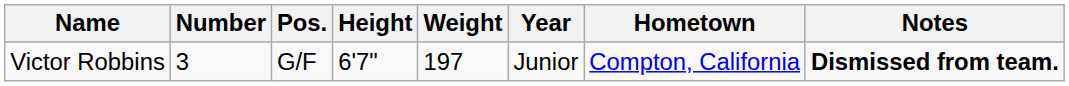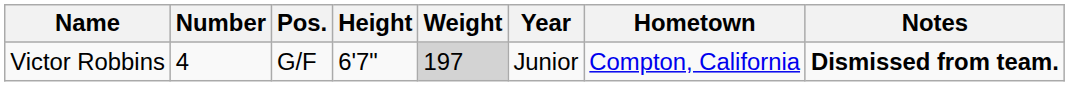Victor Robbins | Number: 3 -> 4
Victor Robbins | Weight: no background -> lightgrey background
